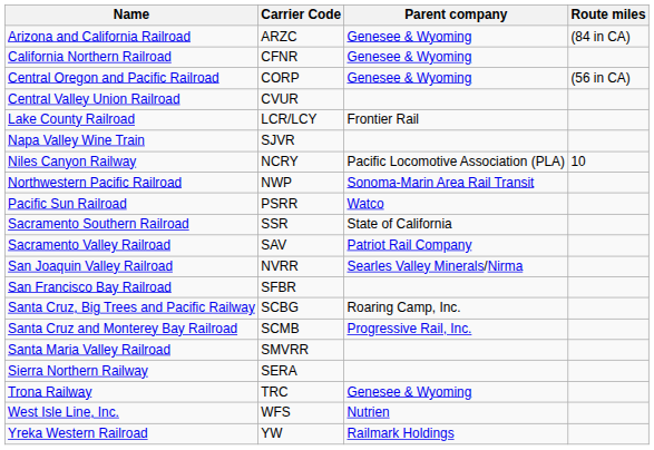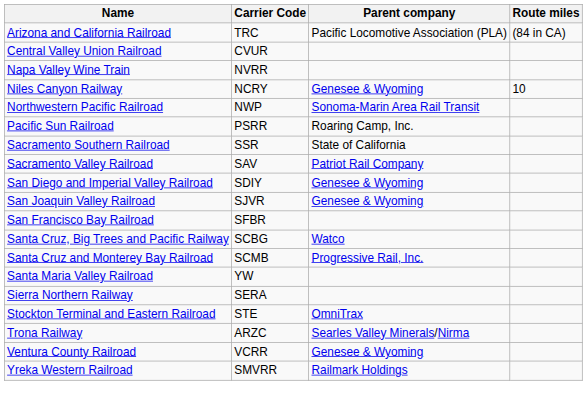Arizona and California Railroad | Carrier Code: ARZC -> TRC
Arizona and California Railroad | Parent company: Genesee & Wyoming -> Pacific Locomotive Association (PLA)
- row: California Northern Railroad | CFNR | Genesee & Wyoming
- row: Central Oregon and Pacific Railroad | CORP | Genesee & Wyoming | (56 in CA)
- row: Lake County Railroad | LCR/LCY | Frontier Rail
Napa Valley Wine Train | Carrier Code: SJVR -> NVRR
Niles Canyon Railway | Parent company: Pacific Locomotive Association (PLA) -> Genesee & Wyoming
Pacific Sun Railroad | Parent company: Watco -> Roaring Camp, Inc.
+ row: San Diego and Imperial Valley Railroad | SDIY | Genesee & Wyoming
San Joaquin Valley Railroad | Carrier Code: NVRR -> SJVR
San Joaquin Valley Railroad | Parent company: Searles Valley Minerals/Nirma -> Genesee & Wyoming
Santa Cruz, Big Trees and Pacific Railway | Parent company: Roaring Camp, Inc. -> Watco
Santa Maria Valley Railroad | Carrier Code: SMVRR -> YW
+ row: Stockton Terminal and Eastern Railroad | STE | OmniTrax
Trona Railway | Carrier Code: TRC -> ARZC
Trona Railway | Parent company: Genesee & Wyoming -> Searles Valley Minerals/Nirma
+ row: Ventura County Railroad | VCRR | Genesee & Wyoming
- row: West Isle Line, Inc. | WFS | Nutrien
Yreka Western Railroad | Carrier Code: YW -> SMVRR
